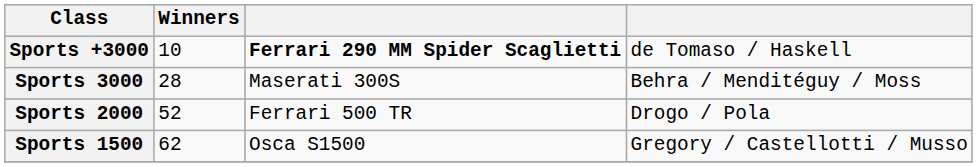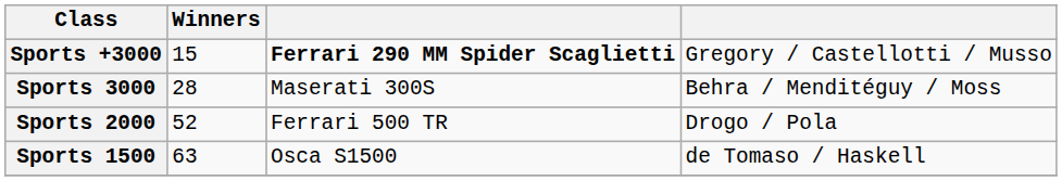Sports +3000 | Winners: 10 -> 15
Sports +3000 | column 4: de Tomaso / Haskell -> Gregory / Castellotti / Musso
Sports 1500 | Winners: 62 -> 63
Sports 1500 | column 4: Gregory / Castellotti / Musso -> de Tomaso / Haskell
